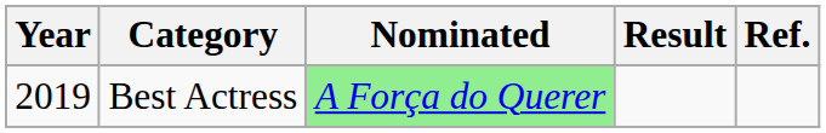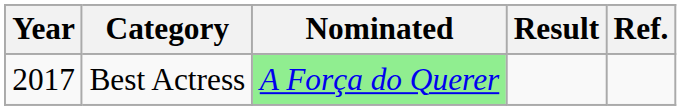Best Actress | Year: 2019 -> 2017
